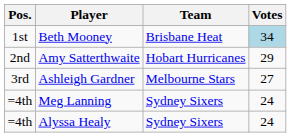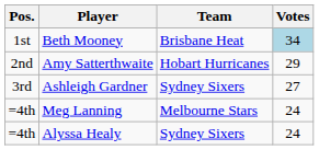Ashleigh Gardner | Team: Melbourne Stars -> Sydney Sixers
Meg Lanning | Team: Sydney Sixers -> Melbourne Stars
